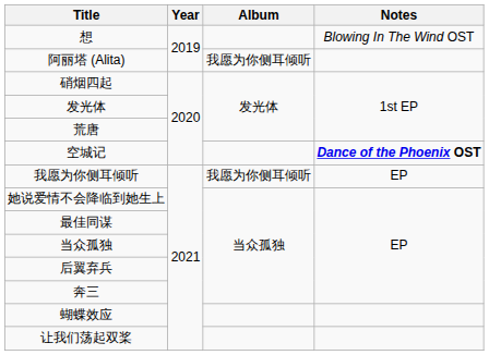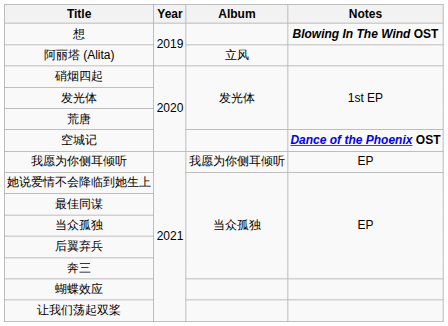想 | Notes: normal -> bold
阿丽塔 (Alita) | Album: 我愿为你侧耳倾听 -> 立风
